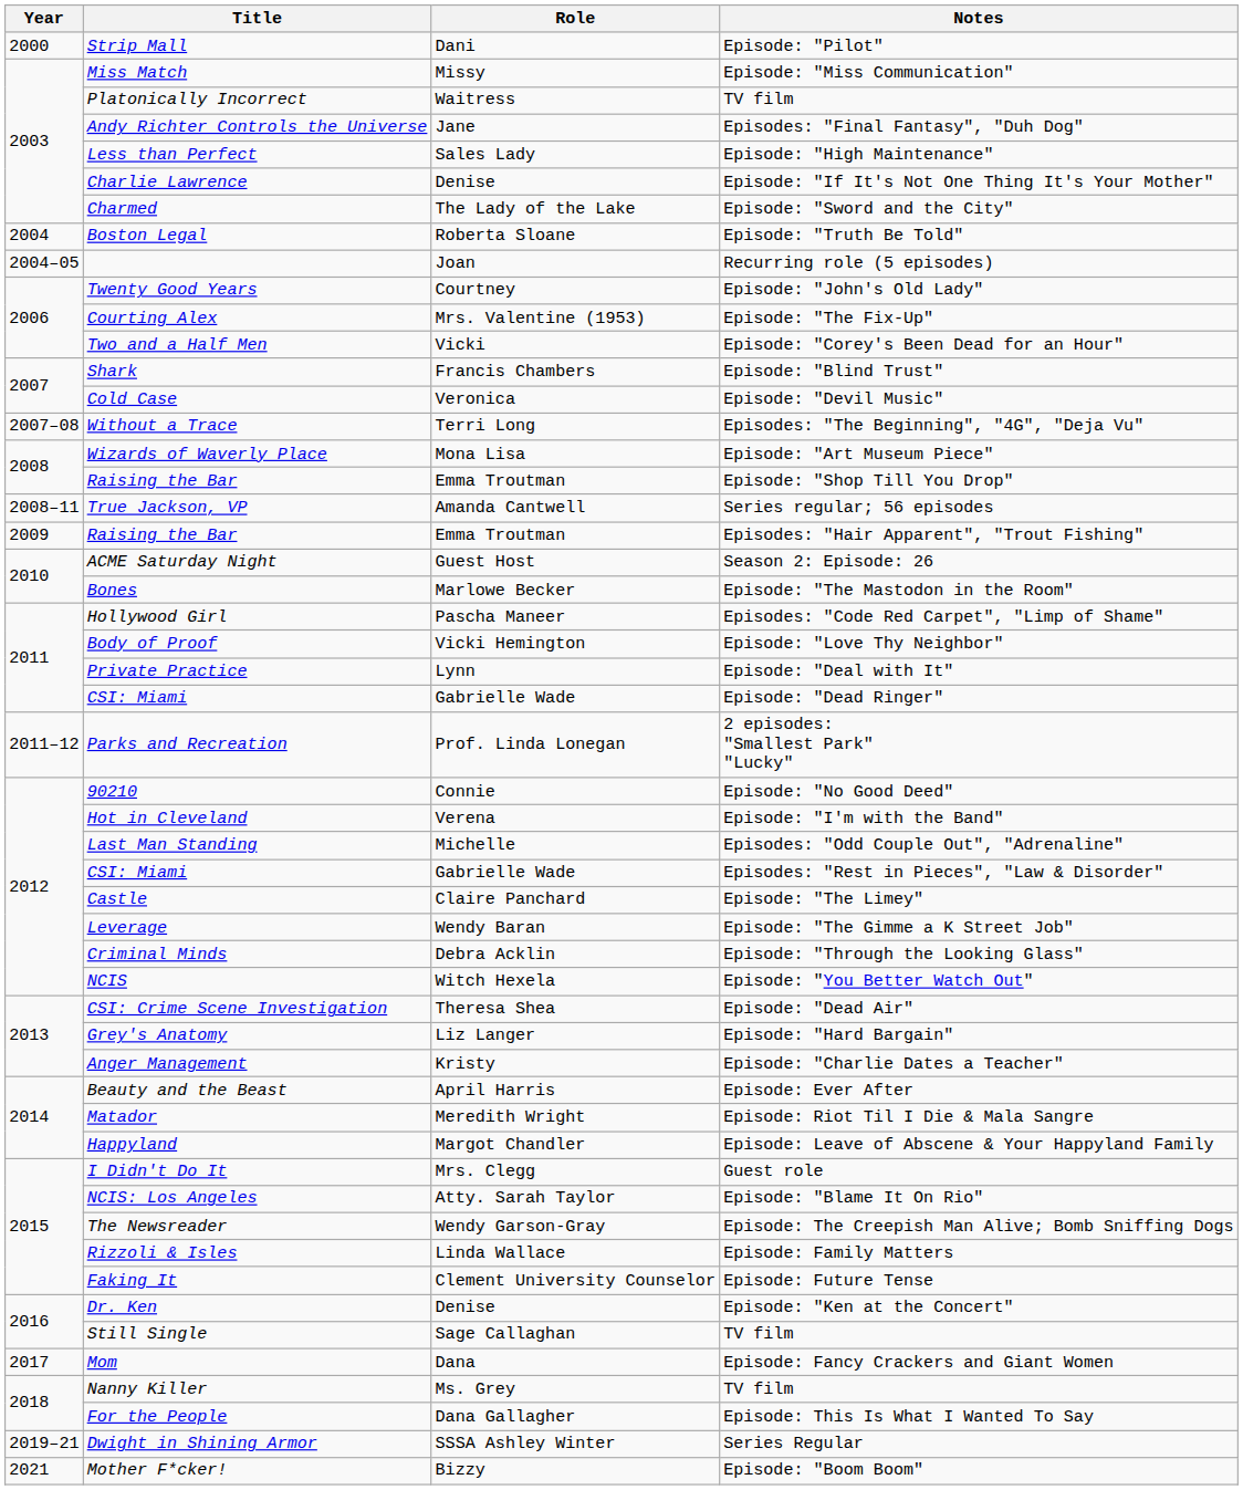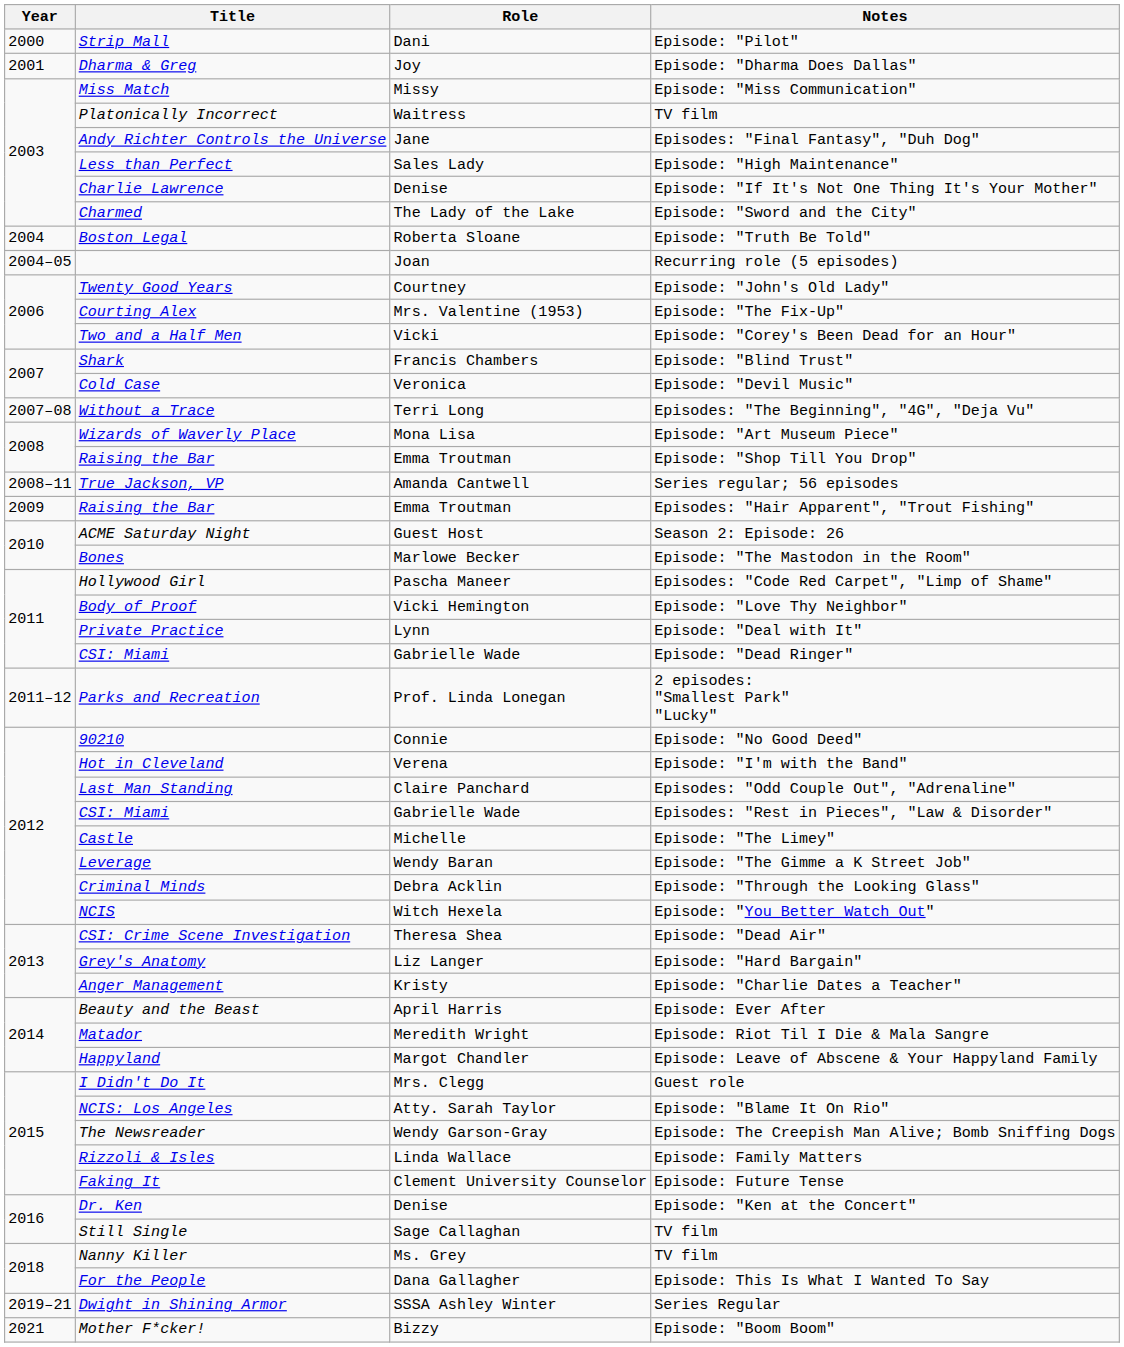+ row: 2001 | Dharma & Greg | Joy | Episode: "Dharma Does Dallas"
Last Man Standing | Role: Michelle -> Claire Panchard
Castle | Role: Claire Panchard -> Michelle
- row: 2017 | Mom | Dana | Episode: Fancy Crackers and Giant Women
